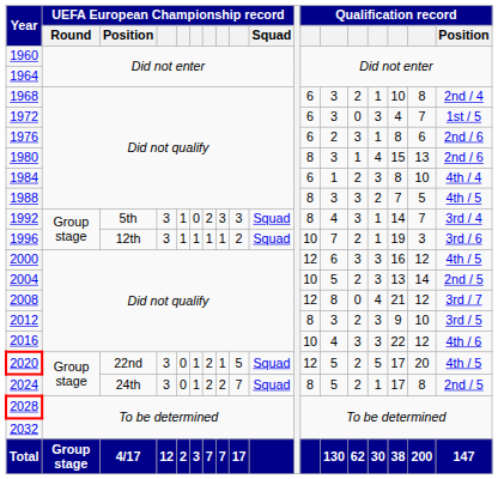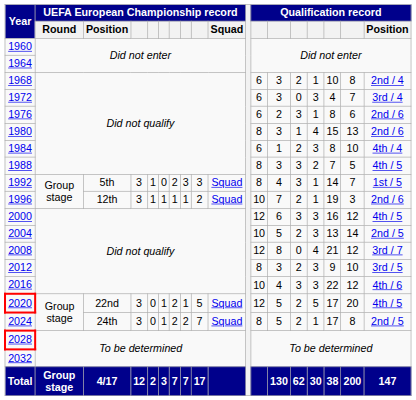1972 | Qualification record / Position: 1st / 5 -> 3rd / 4
1992 | Qualification record / Position: 3rd / 4 -> 1st / 5
1996 | Qualification record / Position: 3rd / 6 -> 2nd / 6
